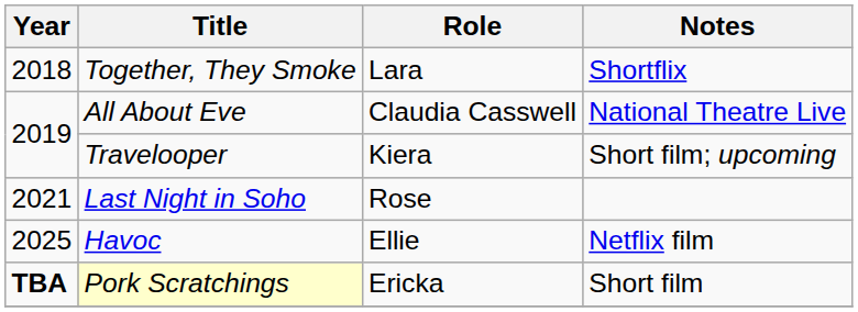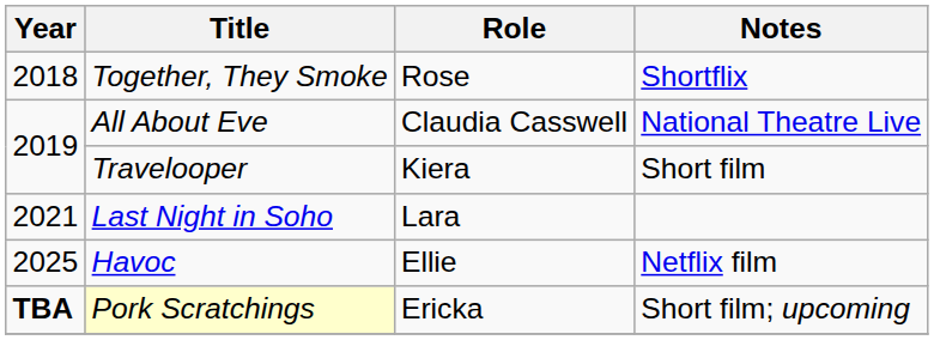Together, They Smoke | Role: Lara -> Rose
Travelooper | Notes: Short film; upcoming -> Short film
Last Night in Soho | Role: Rose -> Lara
Pork Scratchings | Notes: Short film -> Short film; upcoming
